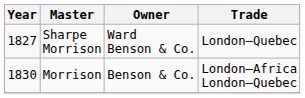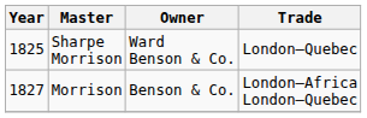Sharpe Morrison | Year: 1827 -> 1825
Morrison | Year: 1830 -> 1827
